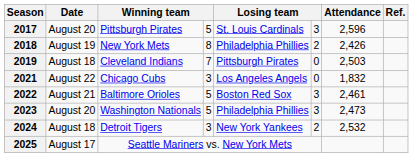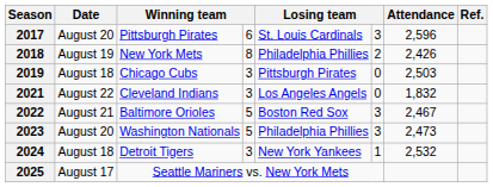2017 | column 4: 5 -> 6
2019 | column 3: Cleveland Indians -> Chicago Cubs
2019 | column 4: 7 -> 3
2021 | column 3: Chicago Cubs -> Cleveland Indians
2022 | Attendance: 2,461 -> 2,467
2024 | column 6: 2 -> 1
